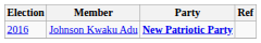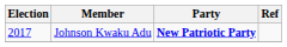Johnson Kwaku Adu | Election: 2016 -> 2017
